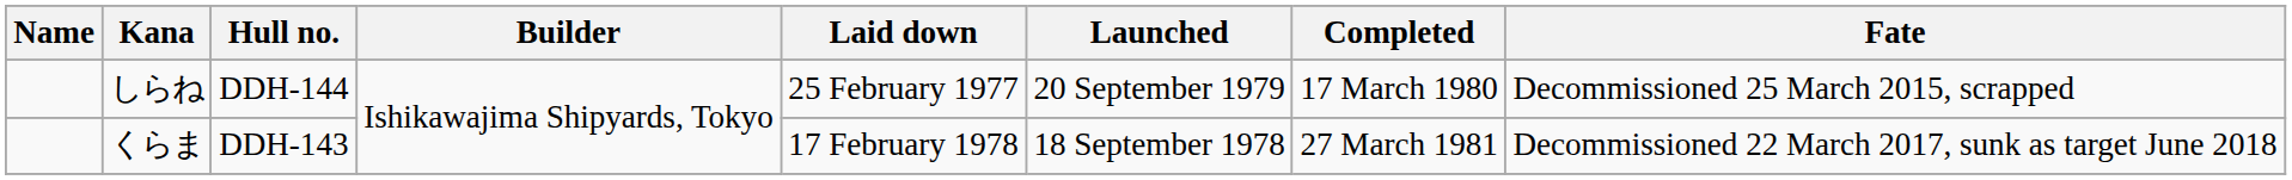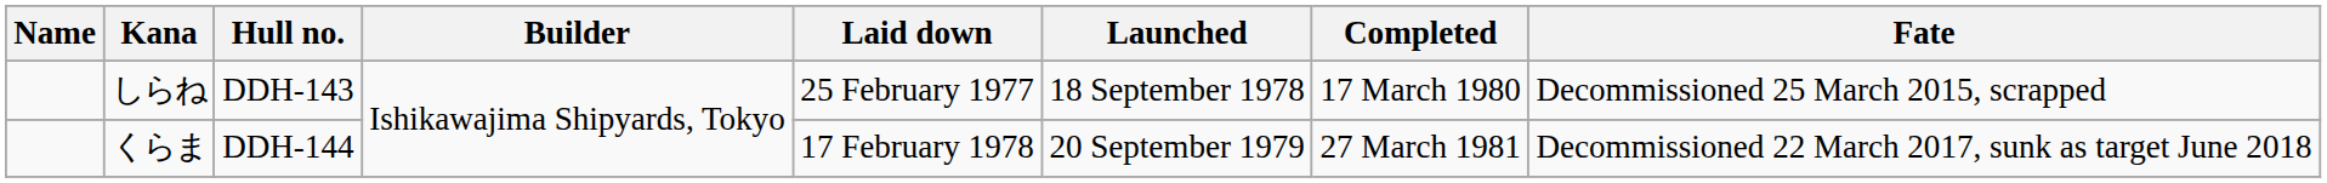しらね | Hull no.: DDH-144 -> DDH-143
しらね | Launched: 20 September 1979 -> 18 September 1978
くらま | Hull no.: DDH-143 -> DDH-144
くらま | Launched: 18 September 1978 -> 20 September 1979
